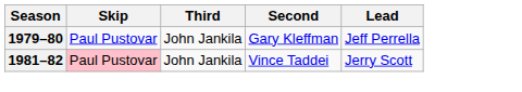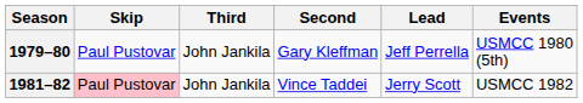+ column: Events | USMCC 1980 (5th) | USMCC 1982
